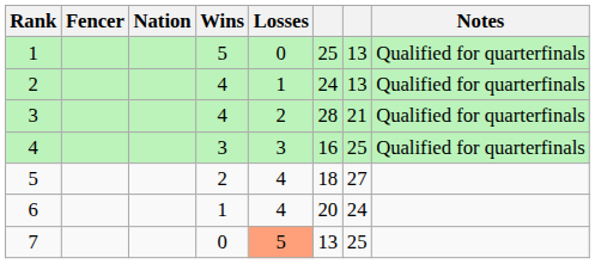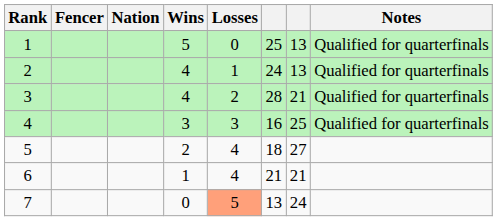6 | column 6: 20 -> 21
6 | column 7: 24 -> 21
7 | column 7: 25 -> 24
